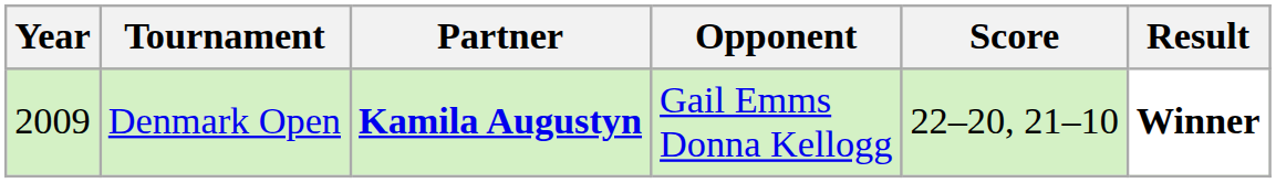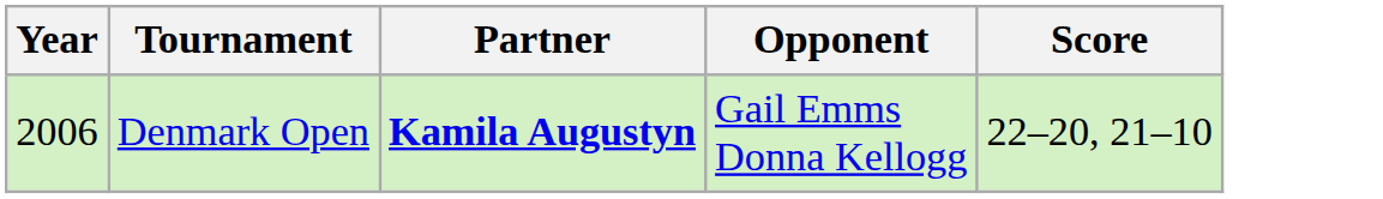- column: Result | Winner
Denmark Open | Year: 2009 -> 2006
